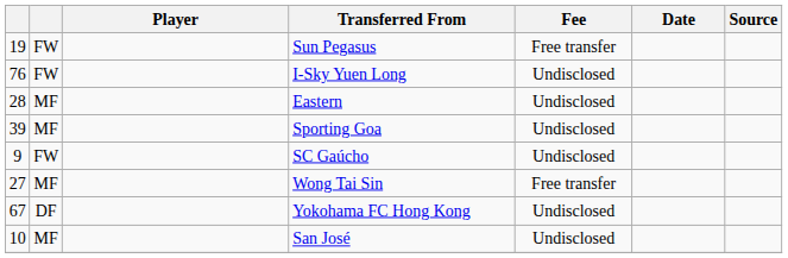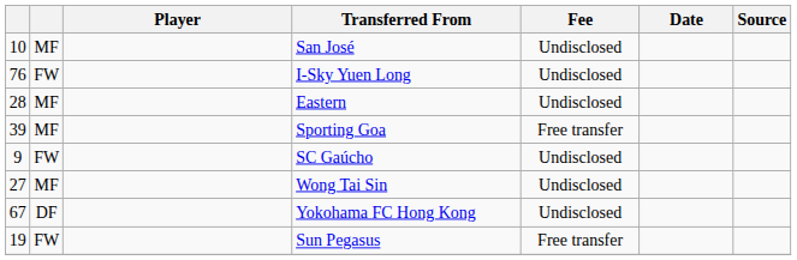rows swapped: Sun Pegasus <-> San José
Sporting Goa | Fee: Undisclosed -> Free transfer
Wong Tai Sin | Fee: Free transfer -> Undisclosed
